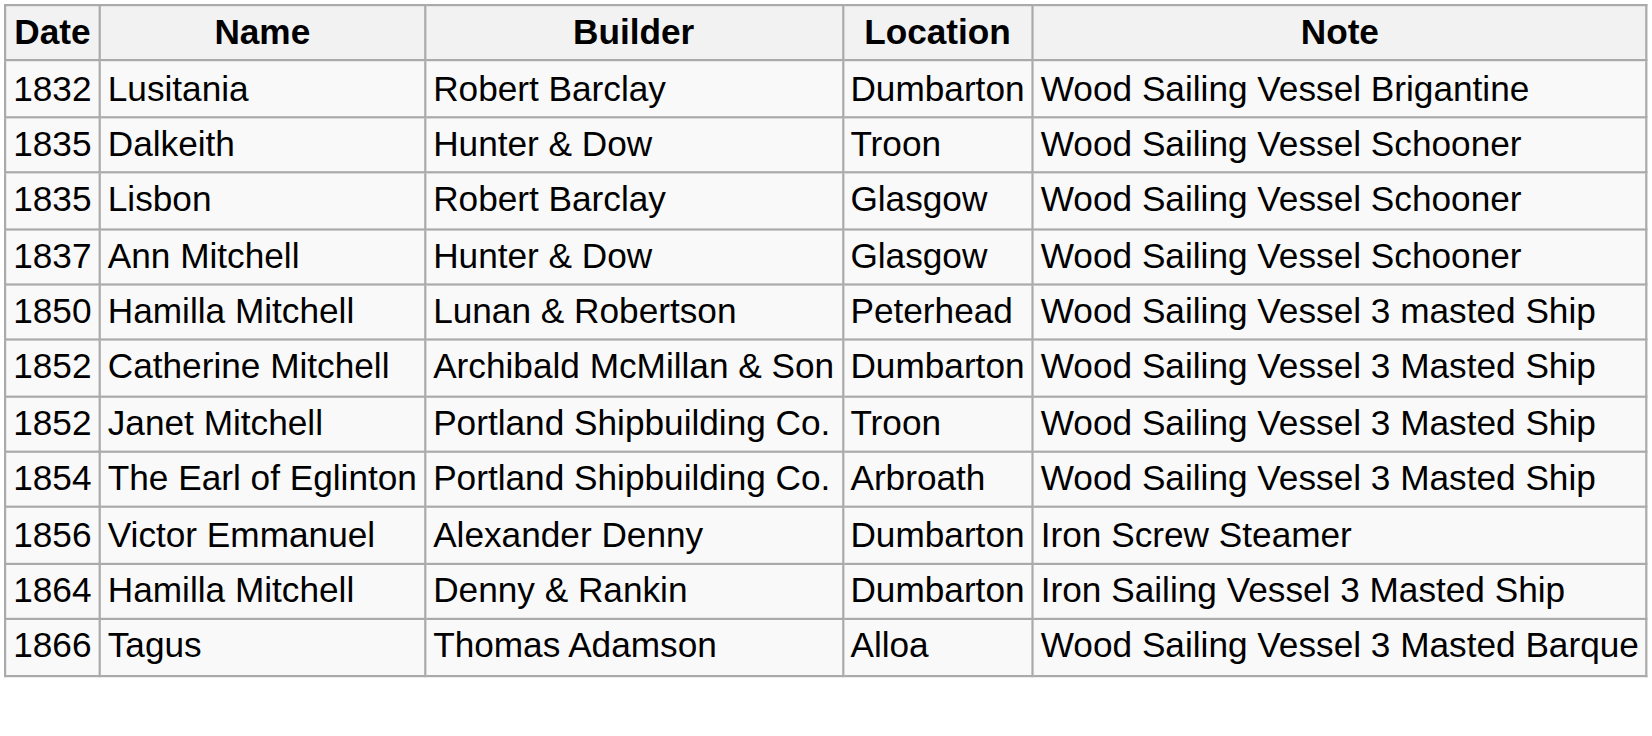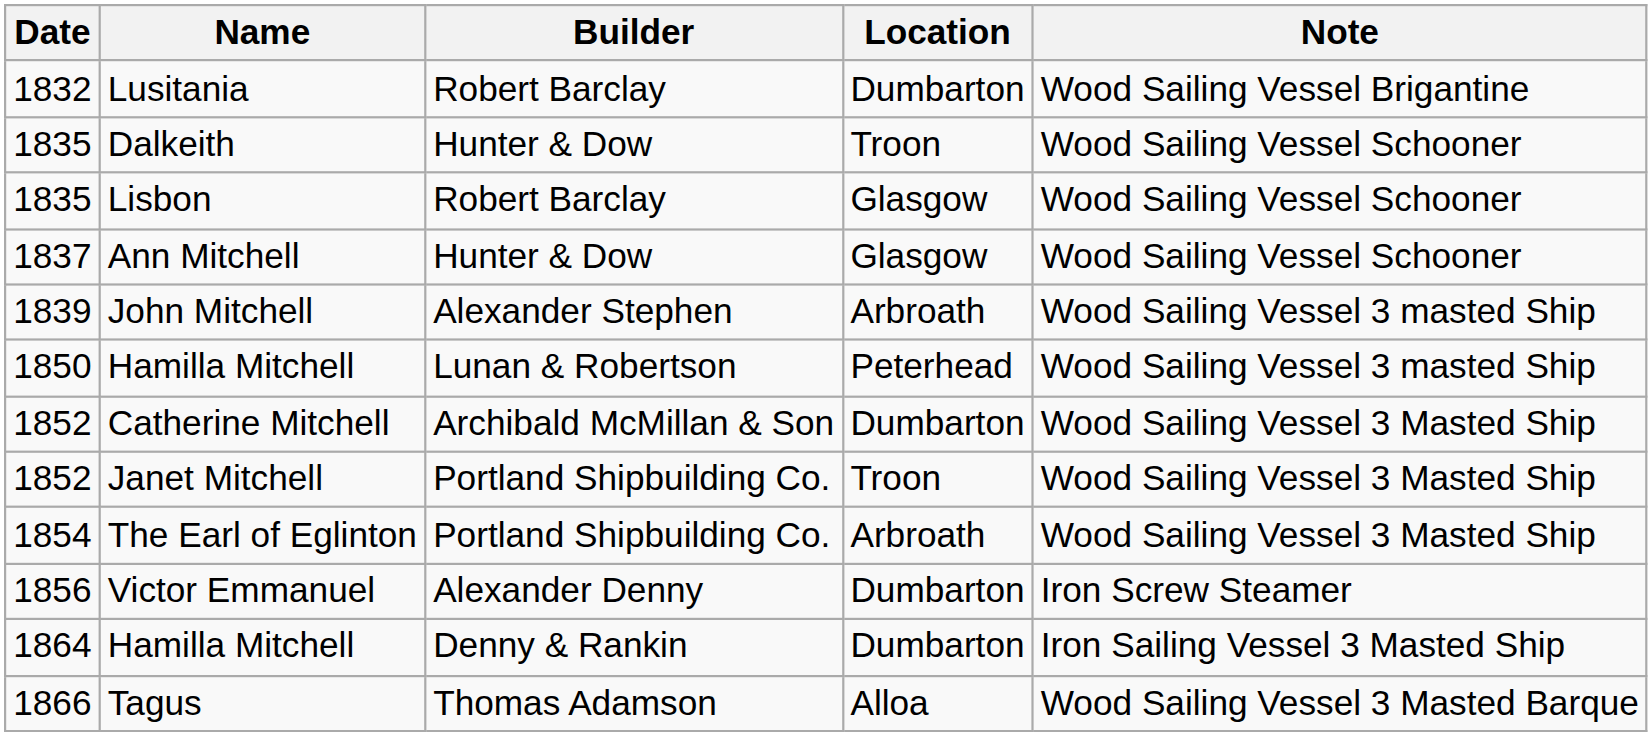+ row: 1839 | John Mitchell | Alexander Stephen | Arbroath | Wood Sailing Vessel 3 masted Ship
